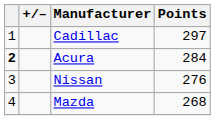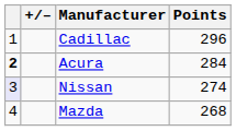Cadillac | Points: 297 -> 296
Nissan | column 1: no background -> lavender background
Nissan | Points: 276 -> 274
